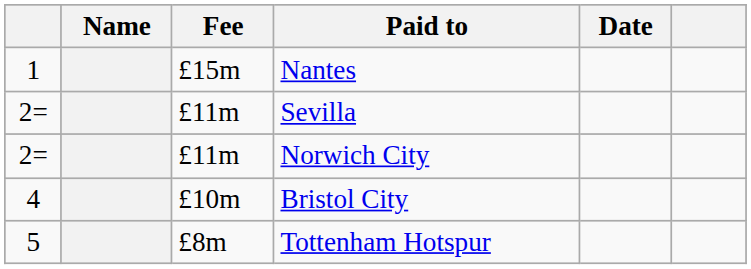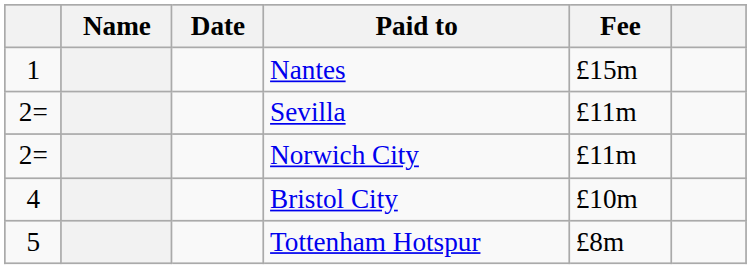columns swapped: Fee <-> Date
